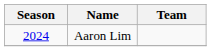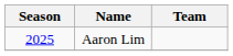Aaron Lim | Season: 2024 -> 2025
